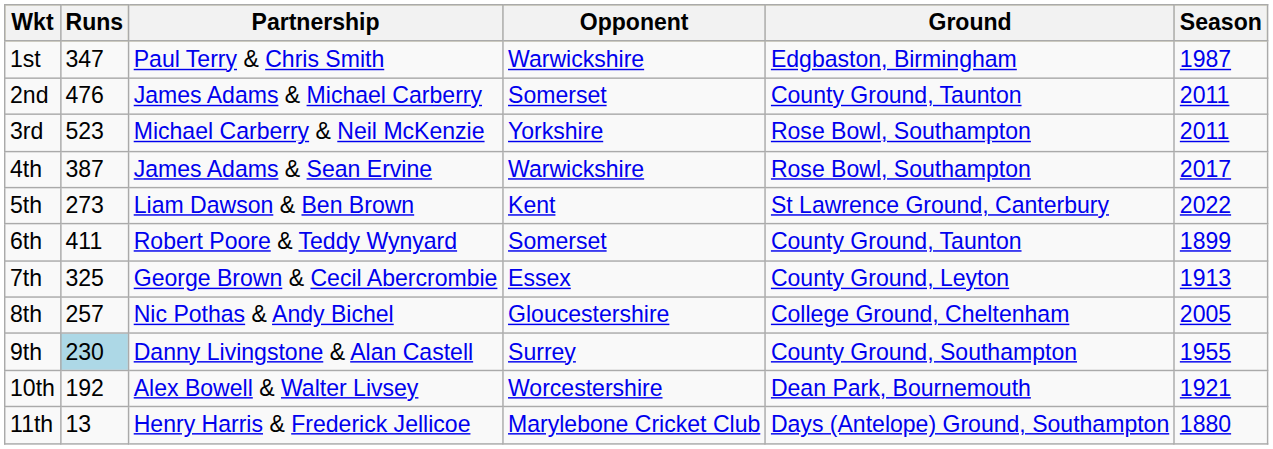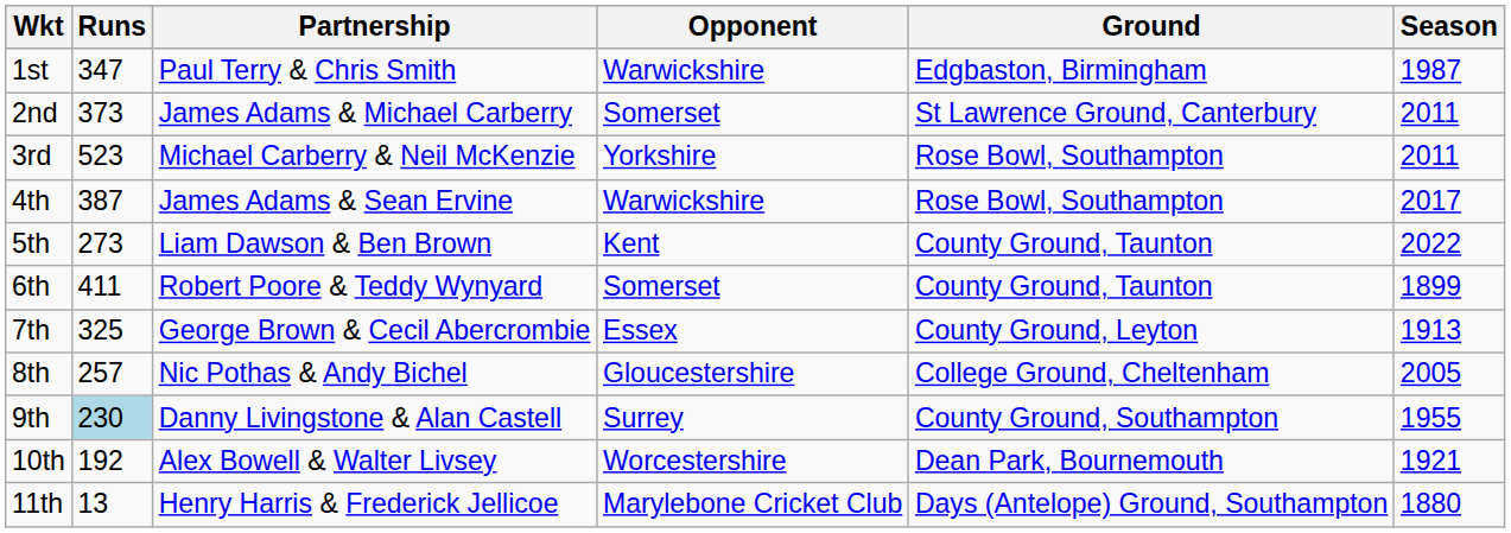2nd | Runs: 476 -> 373
2nd | Ground: County Ground, Taunton -> St Lawrence Ground, Canterbury
5th | Ground: St Lawrence Ground, Canterbury -> County Ground, Taunton
